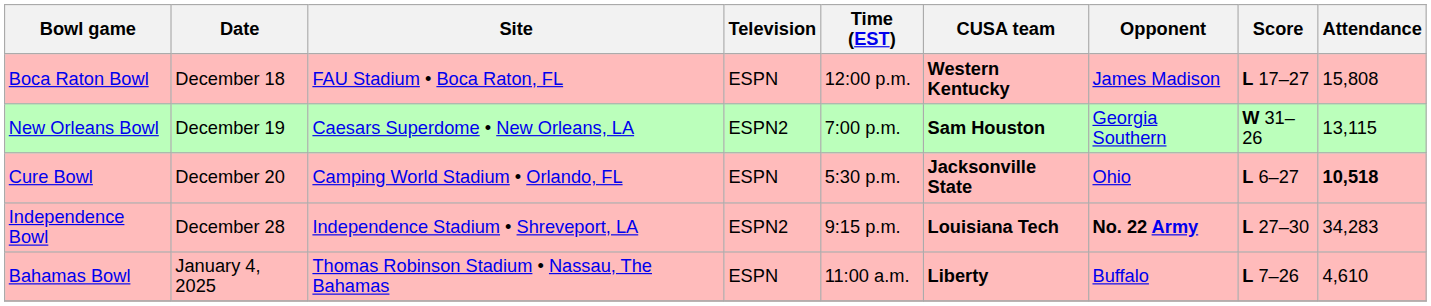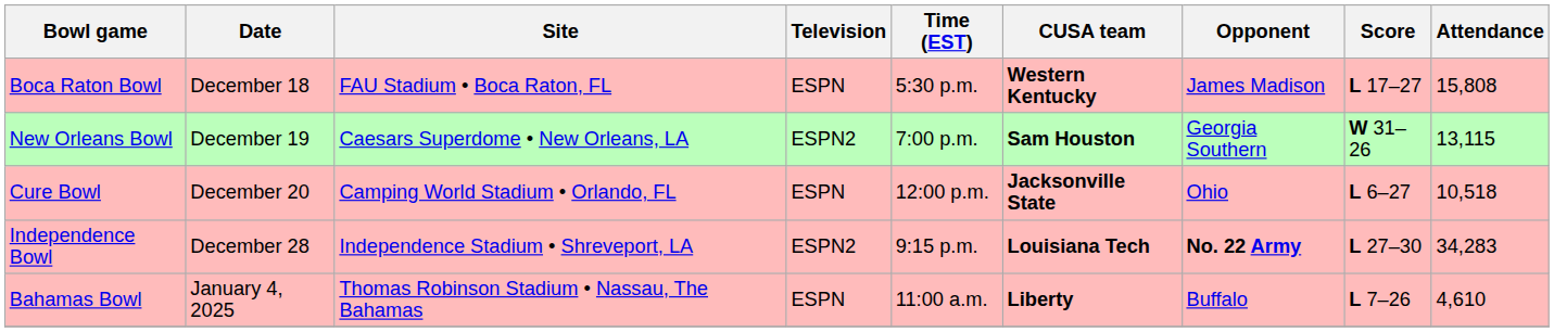Boca Raton Bowl | Time (EST): 12:00 p.m. -> 5:30 p.m.
Cure Bowl | Time (EST): 5:30 p.m. -> 12:00 p.m.
Cure Bowl | Attendance: bold -> normal
